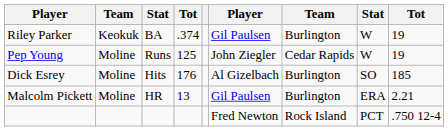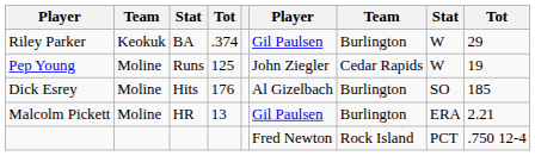Riley Parker | column 9: 19 -> 29
